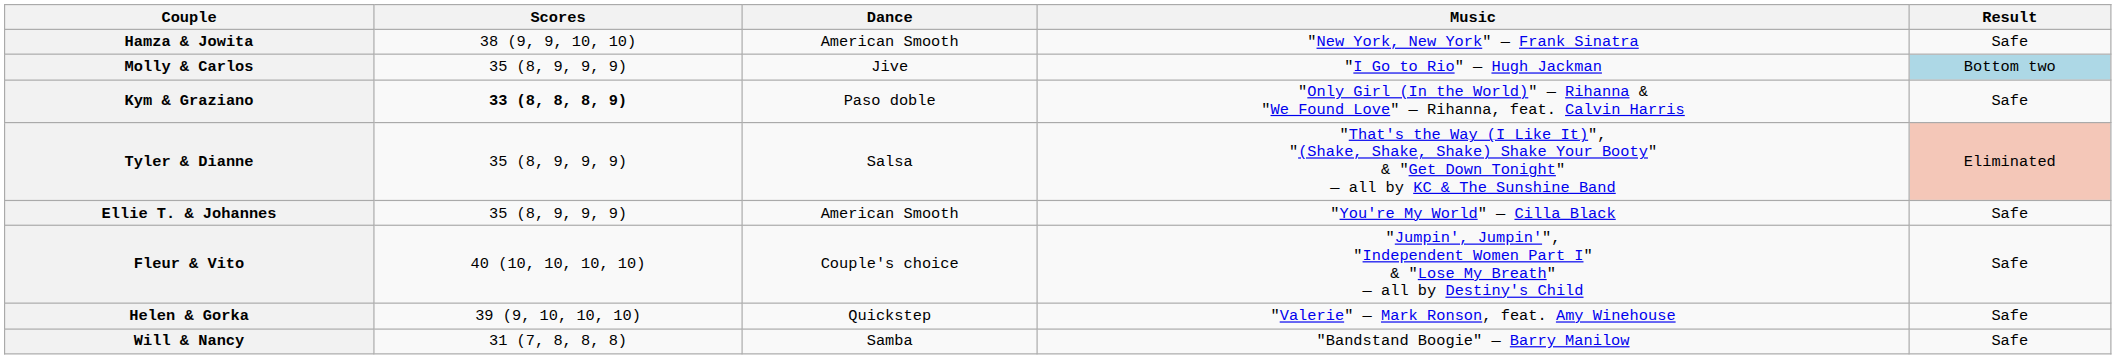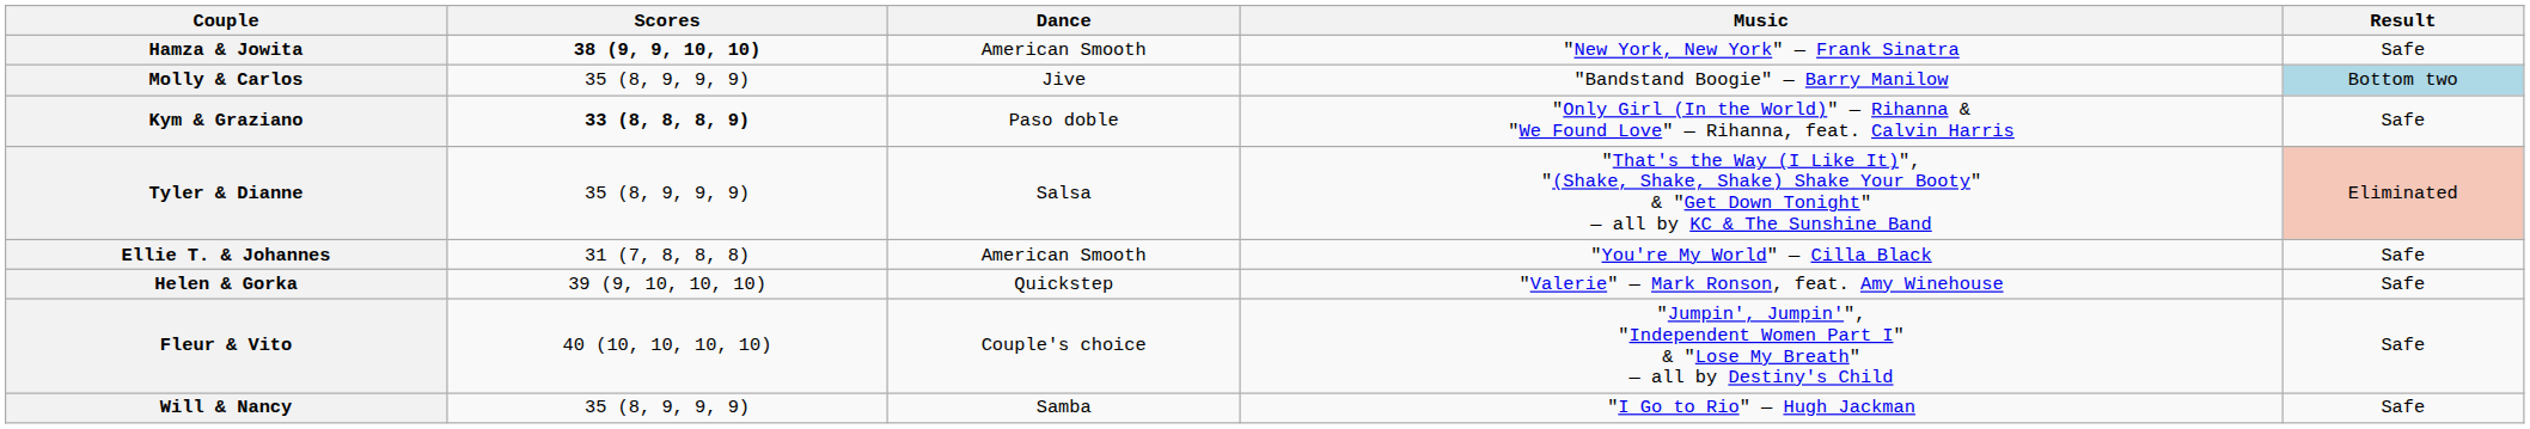Hamza & Jowita | Scores: normal -> bold
Molly & Carlos | Music: "I Go to Rio" — Hugh Jackman -> "Bandstand Boogie" — Barry Manilow
Ellie T. & Johannes | Scores: 35 (8, 9, 9, 9) -> 31 (7, 8, 8, 8)
rows swapped: Helen & Gorka <-> Fleur & Vito
Will & Nancy | Scores: 31 (7, 8, 8, 8) -> 35 (8, 9, 9, 9)
Will & Nancy | Music: "Bandstand Boogie" — Barry Manilow -> "I Go to Rio" — Hugh Jackman
